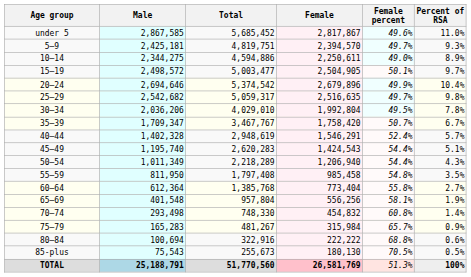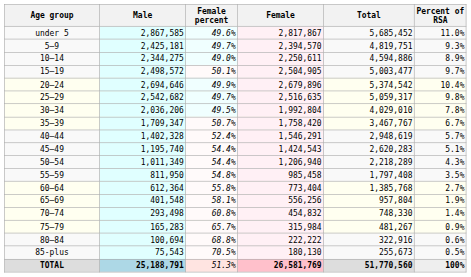columns swapped: Female percent <-> Total
